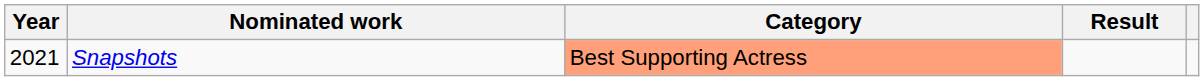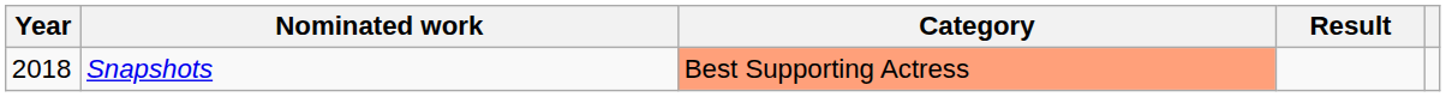Snapshots | Year: 2021 -> 2018
